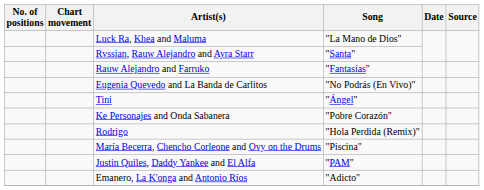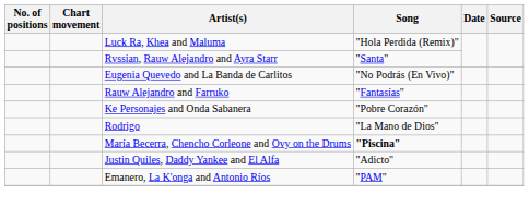Luck Ra, Khea and Maluma | Song: "La Mano de Dios" -> "Hola Perdida (Remix)"
rows swapped: Eugenia Quevedo and La Banda de Carlitos <-> Rauw Alejandro and Farruko
- row: Tini | "Ángel"
Rodrigo | Song: "Hola Perdida (Remix)" -> "La Mano de Dios"
María Becerra, Chencho Corleone and Ovy on the Drums | Song: normal -> bold
Justin Quiles, Daddy Yankee and El Alfa | Song: "PAM" -> "Adicto"
Emanero, La K'onga and Antonio Ríos | Song: "Adicto" -> "PAM"
